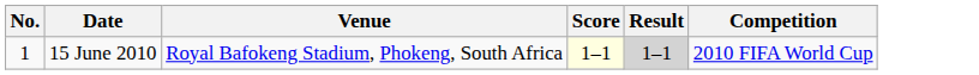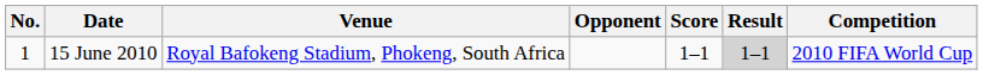+ column: Opponent
15 June 2010 | Score: lightyellow background -> no background
